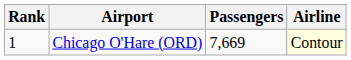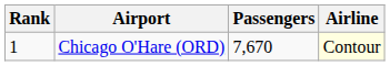Chicago O'Hare (ORD) | Passengers: 7,669 -> 7,670
